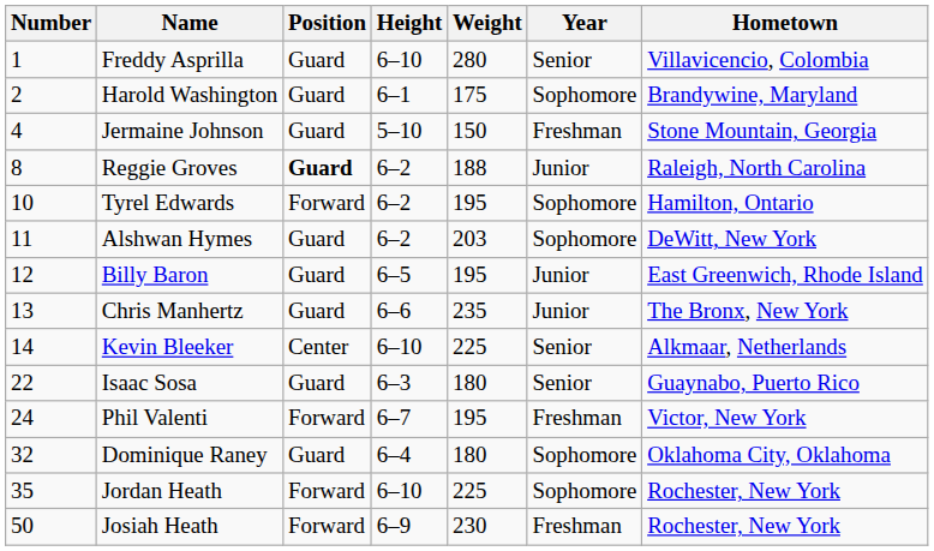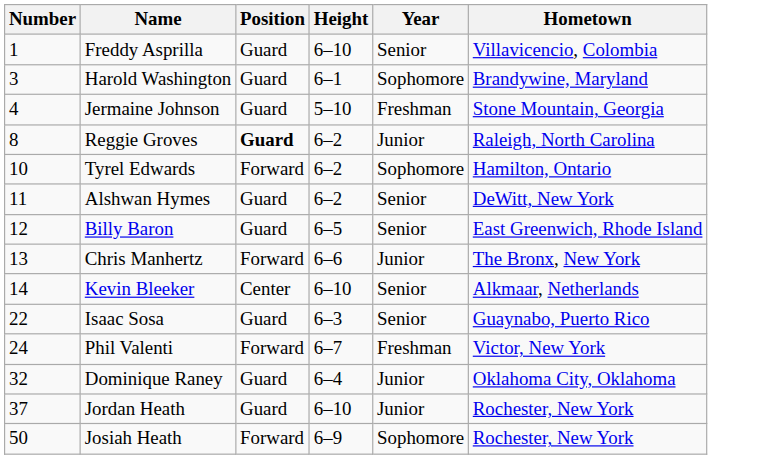- column: Weight | 280 | 175 | 150 | 188 | 195 | 203 | 195 | 235 | 225 | 180 | 195 | 180 | 225 | 230
Harold Washington | Number: 2 -> 3
Alshwan Hymes | Year: Sophomore -> Senior
Billy Baron | Year: Junior -> Senior
Chris Manhertz | Position: Guard -> Forward
Dominique Raney | Year: Sophomore -> Junior
Jordan Heath | Number: 35 -> 37
Jordan Heath | Position: Forward -> Guard
Jordan Heath | Year: Sophomore -> Junior
Josiah Heath | Year: Freshman -> Sophomore
